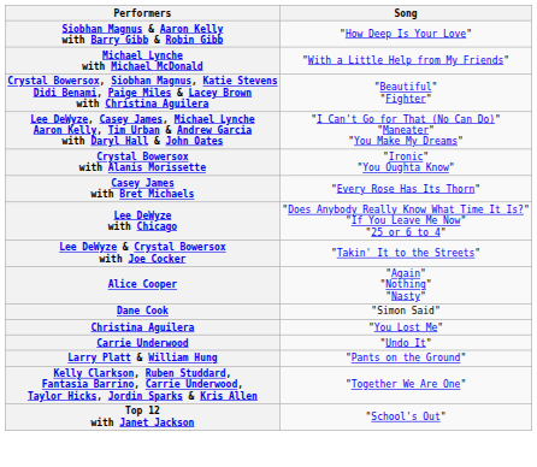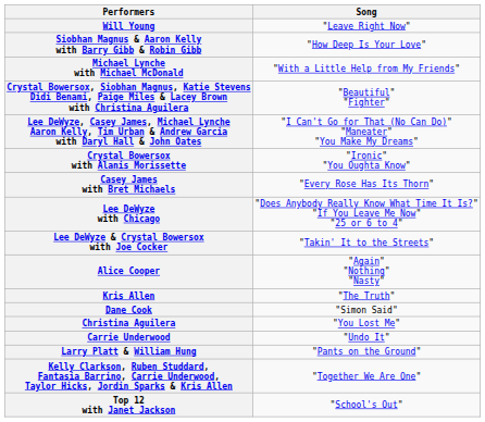+ row: Will Young | "Leave Right Now"
+ row: Kris Allen | "The Truth"
